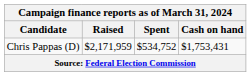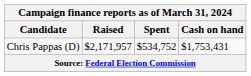Chris Pappas (D) | Raised: $2,171,959 -> $2,171,957
